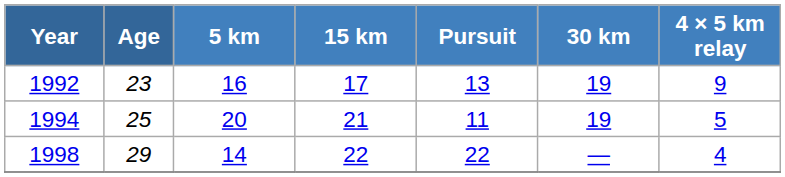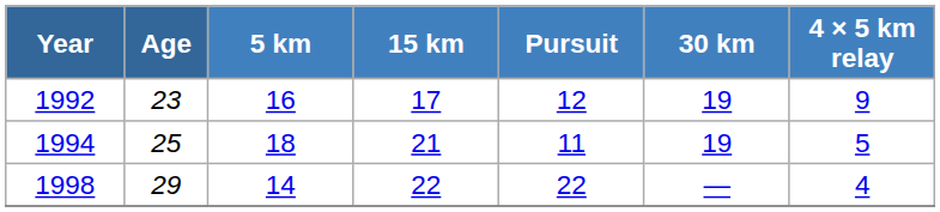1992 | Pursuit: 13 -> 12
1994 | 5 km: 20 -> 18
